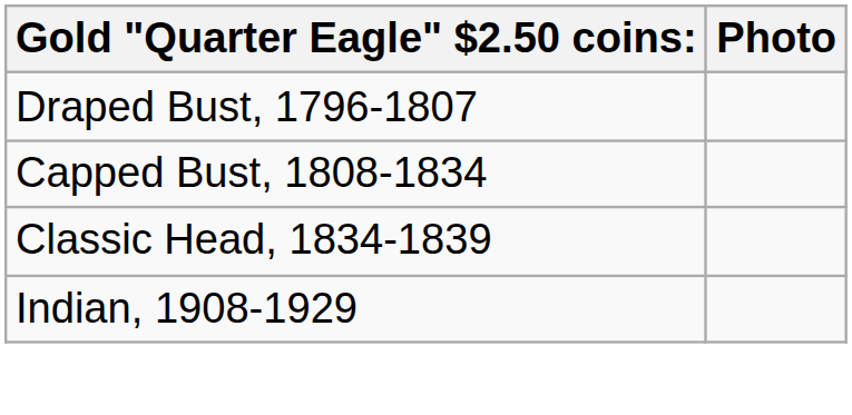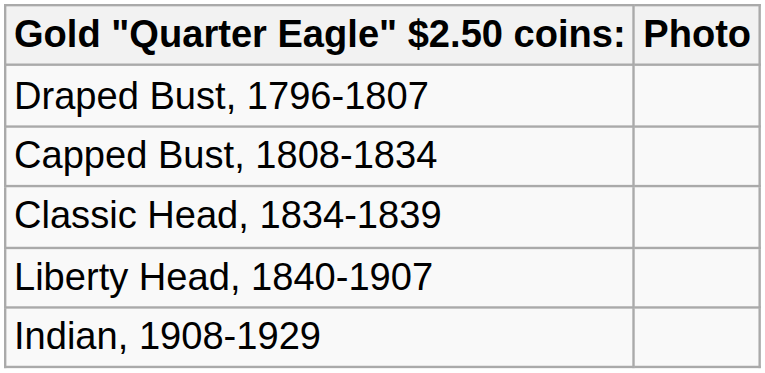+ row: Liberty Head, 1840-1907
